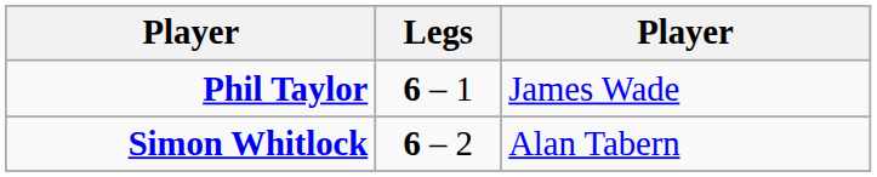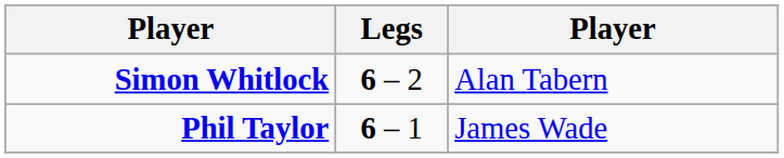rows swapped: Simon Whitlock <-> Phil Taylor
